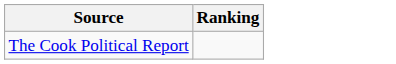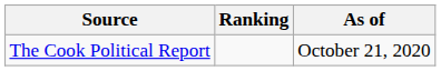+ column: As of | October 21, 2020
